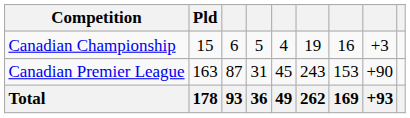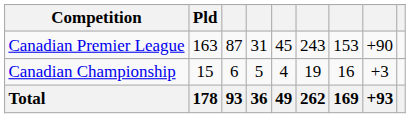rows swapped: Canadian Premier League <-> Canadian Championship
